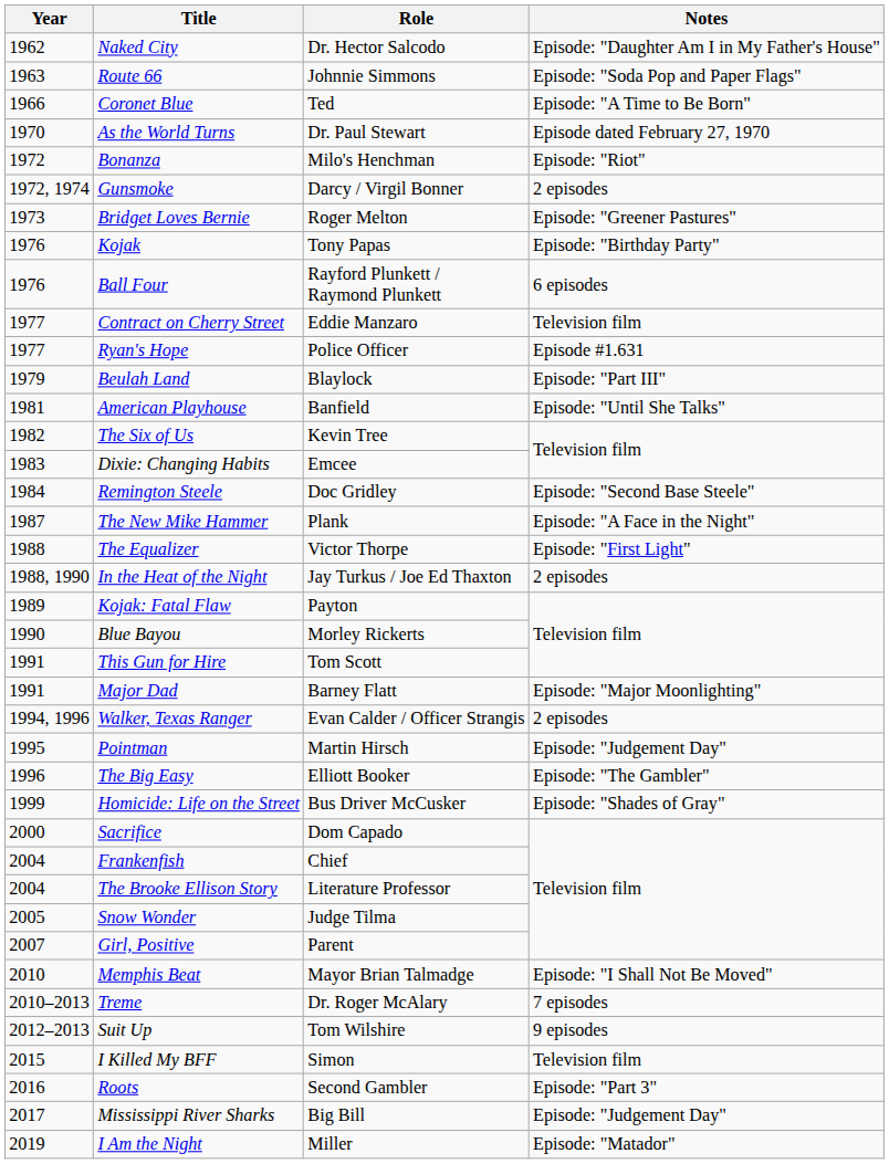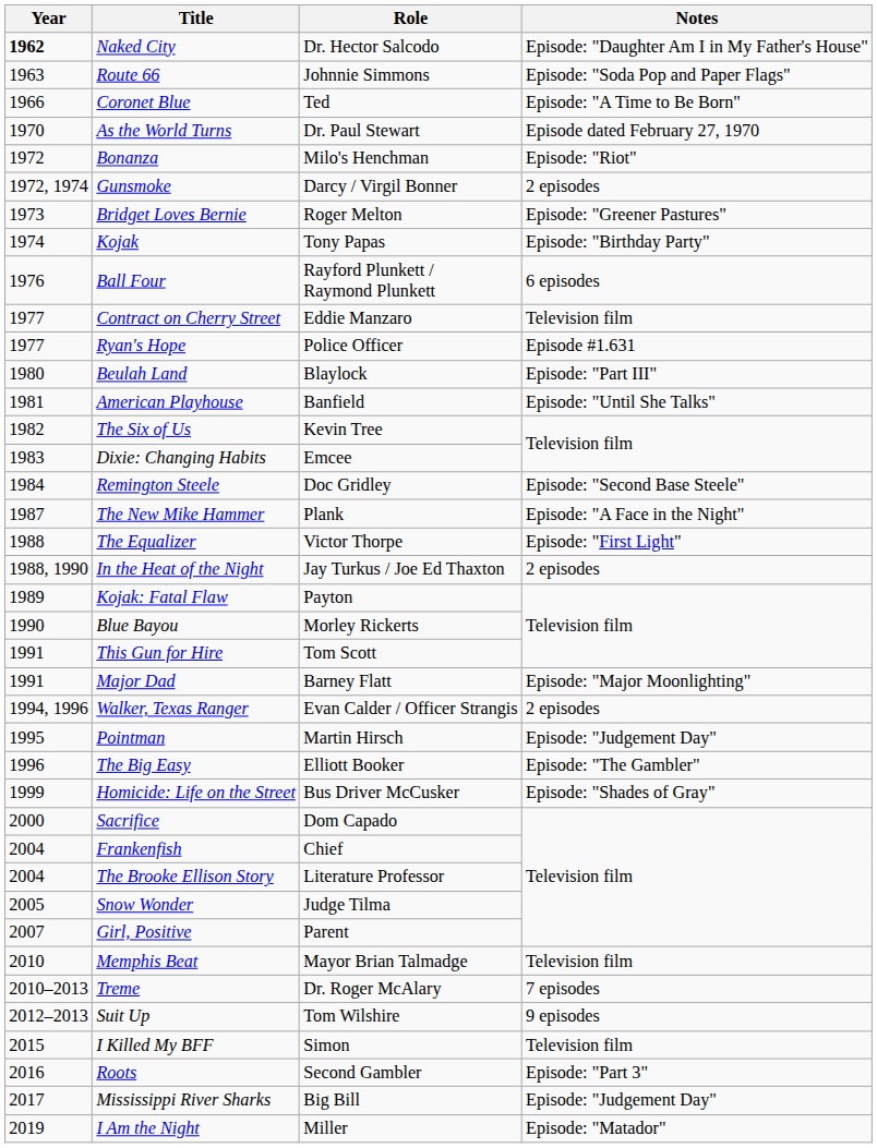Naked City | Year: normal -> bold
Kojak | Year: 1976 -> 1974
Beulah Land | Year: 1979 -> 1980
Memphis Beat | Notes: Episode: "I Shall Not Be Moved" -> Television film
